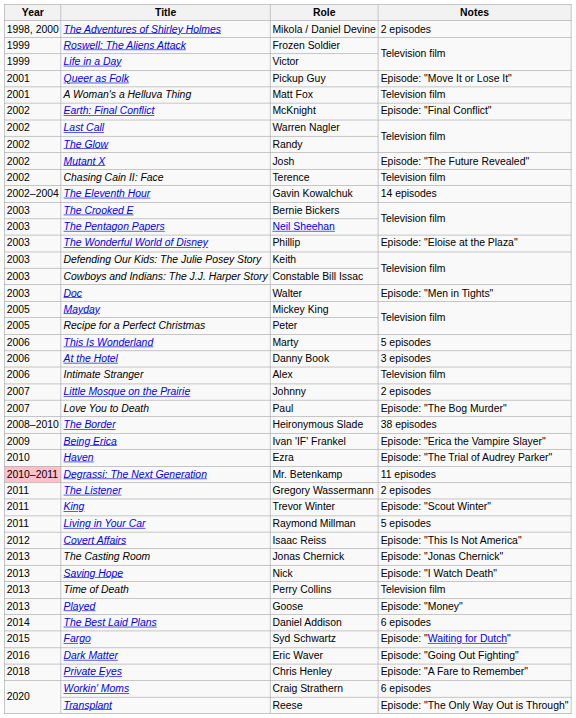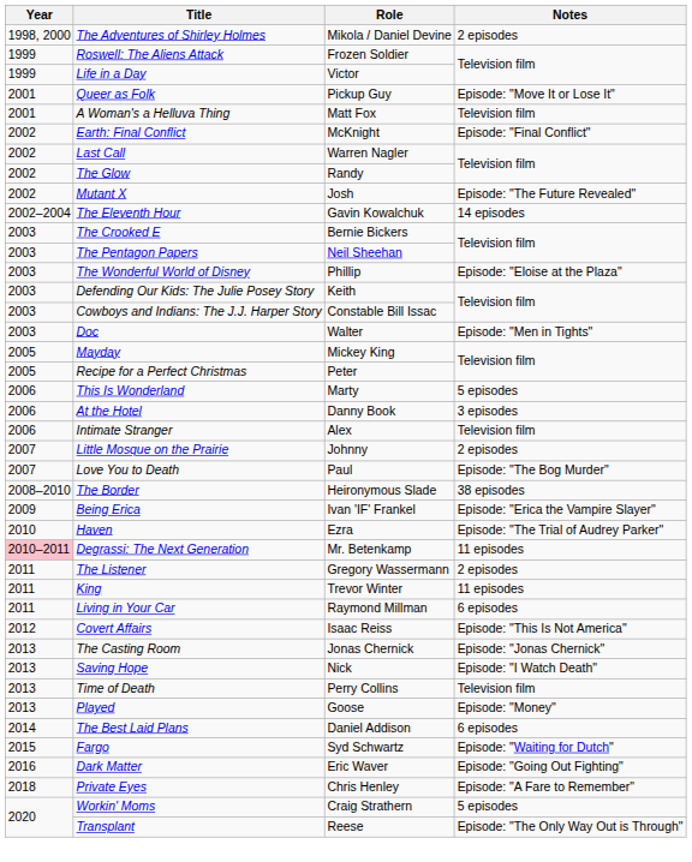- row: 2002 | Chasing Cain II: Face | Terence | Television film
King | Notes: Episode: "Scout Winter" -> 11 episodes
Living in Your Car | Notes: 5 episodes -> 6 episodes
Workin' Moms | Notes: 6 episodes -> 5 episodes
